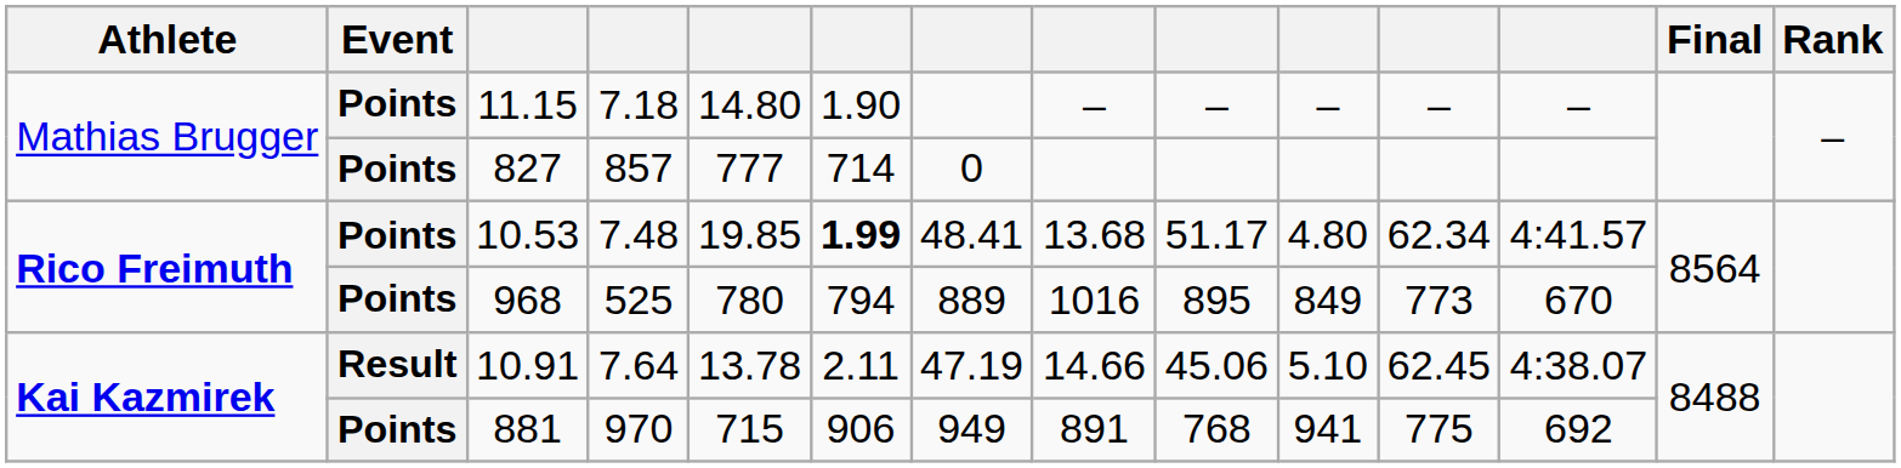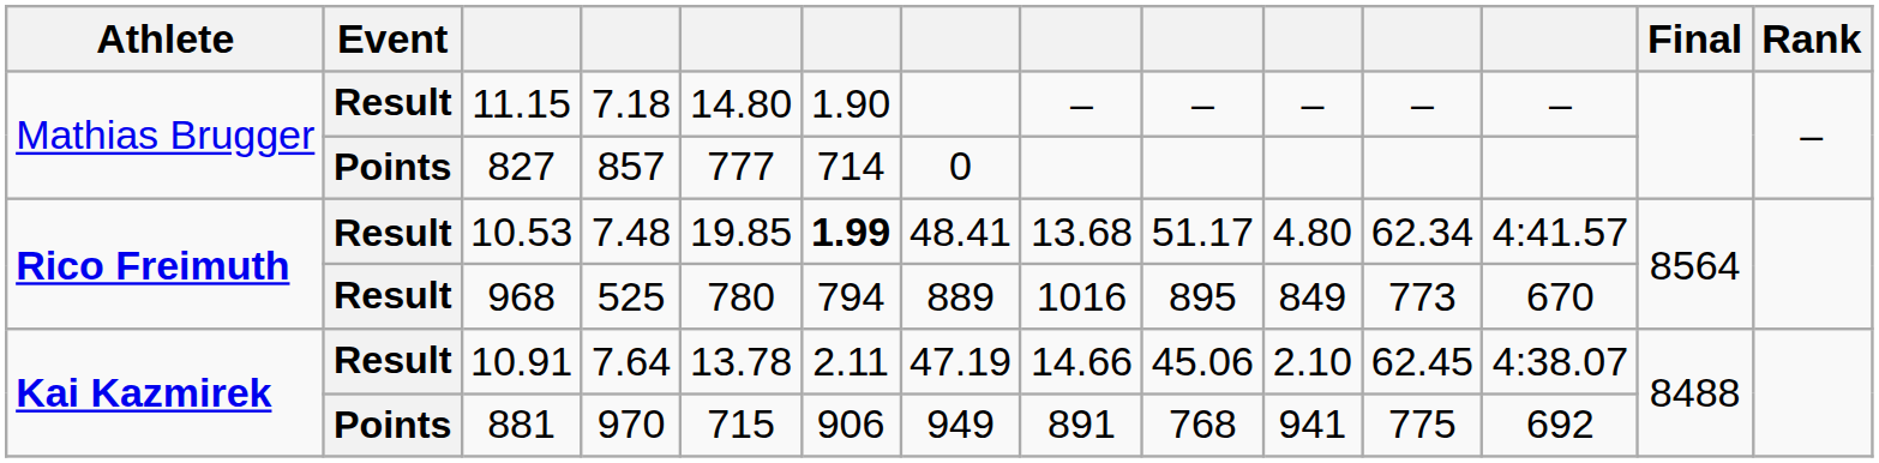11.15 | Event: Points -> Result
10.53 | Event: Points -> Result
968 | Event: Points -> Result
10.91 | column 10: 5.10 -> 2.10
